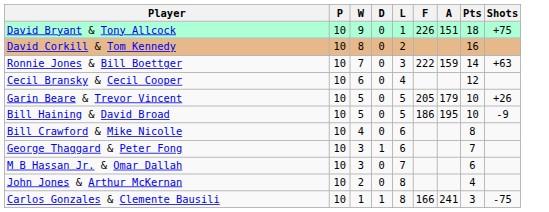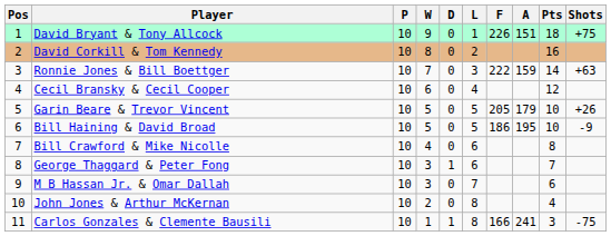+ column: Pos | 1 | 2 | 3 | 4 | 5 | 6 | 7 | 8 | 9 | 10 | 11
